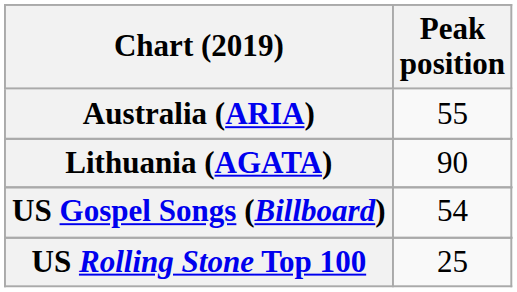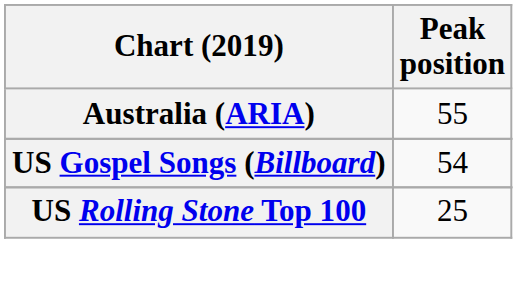- row: Lithuania (AGATA) | 90
